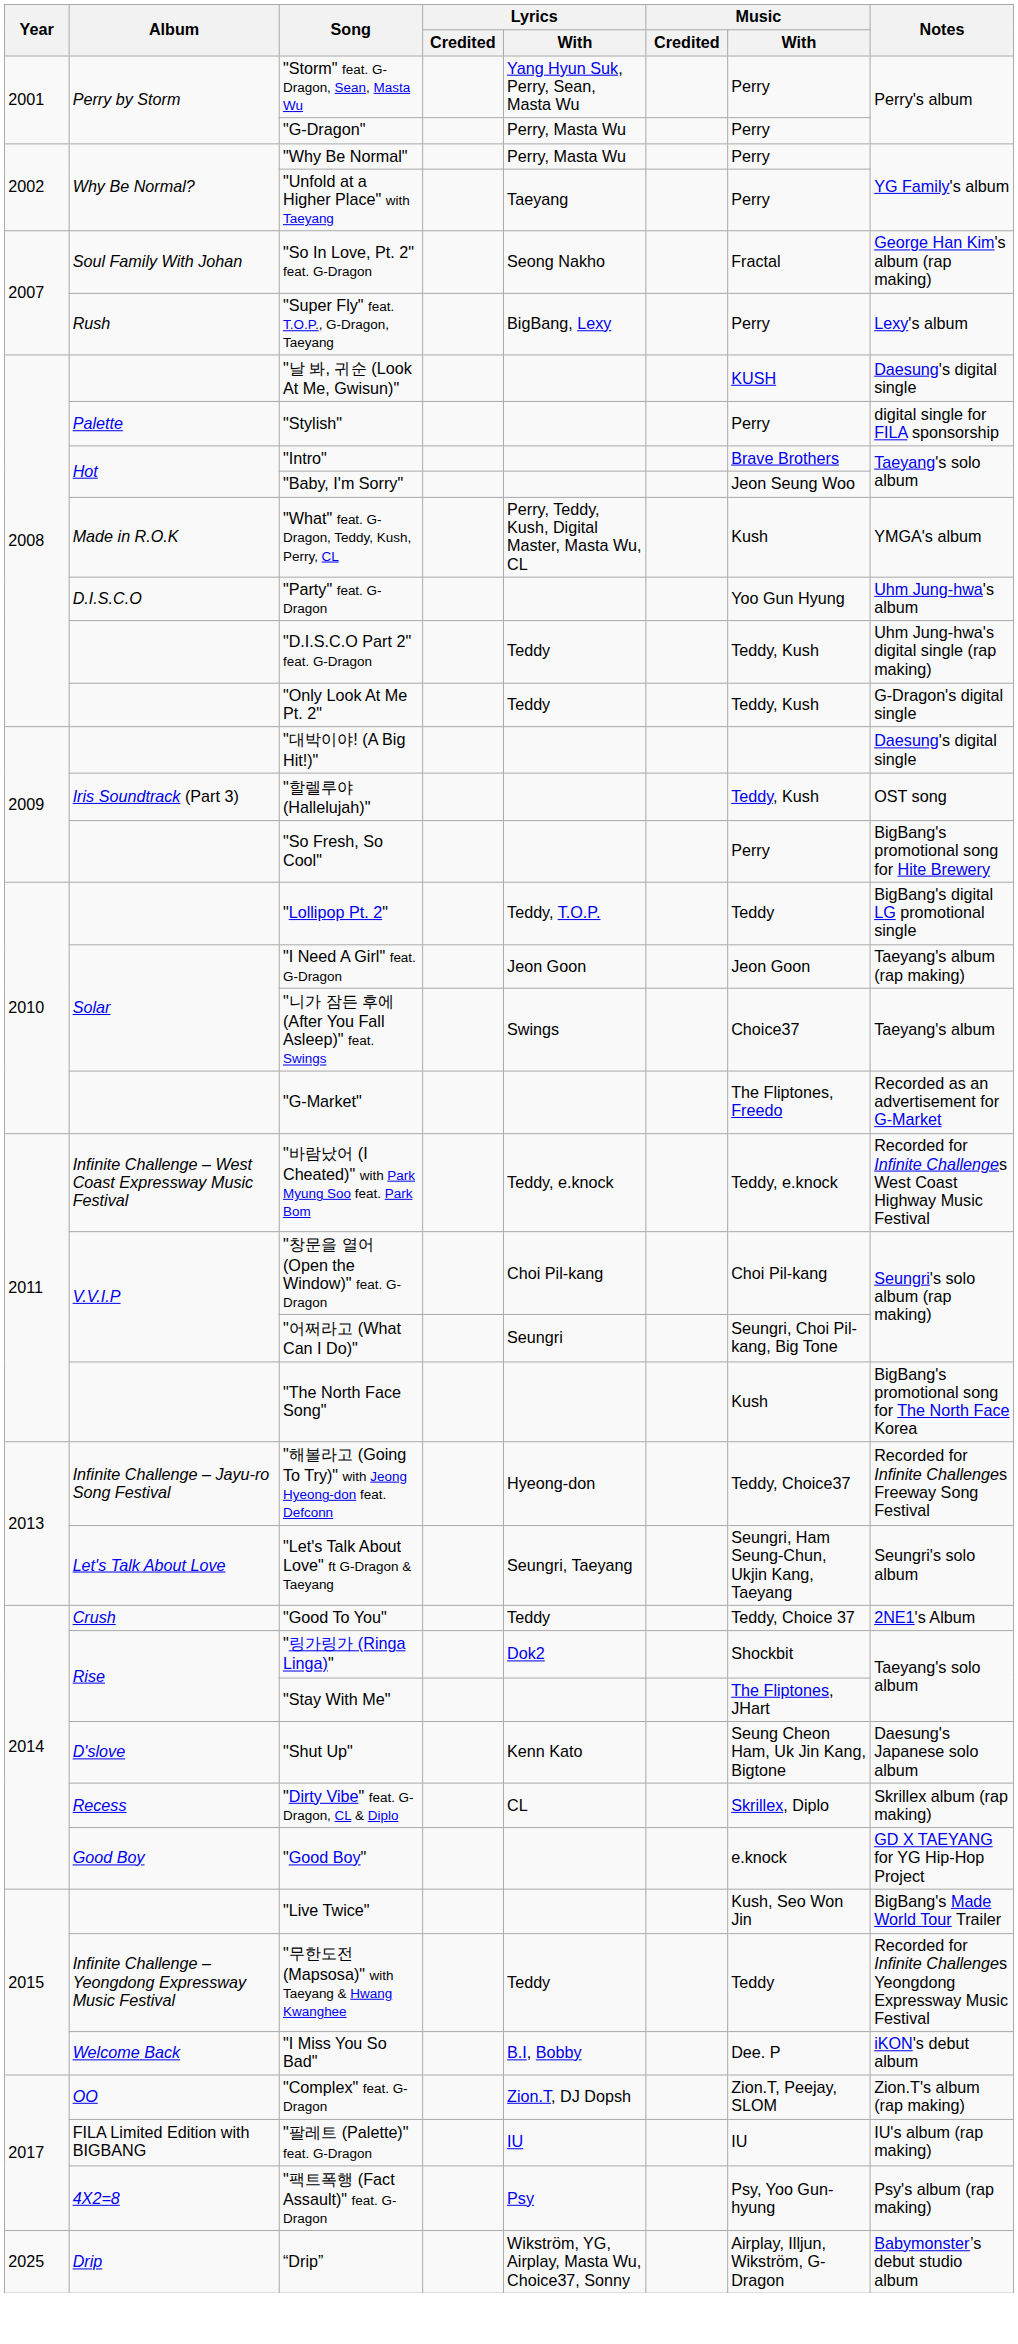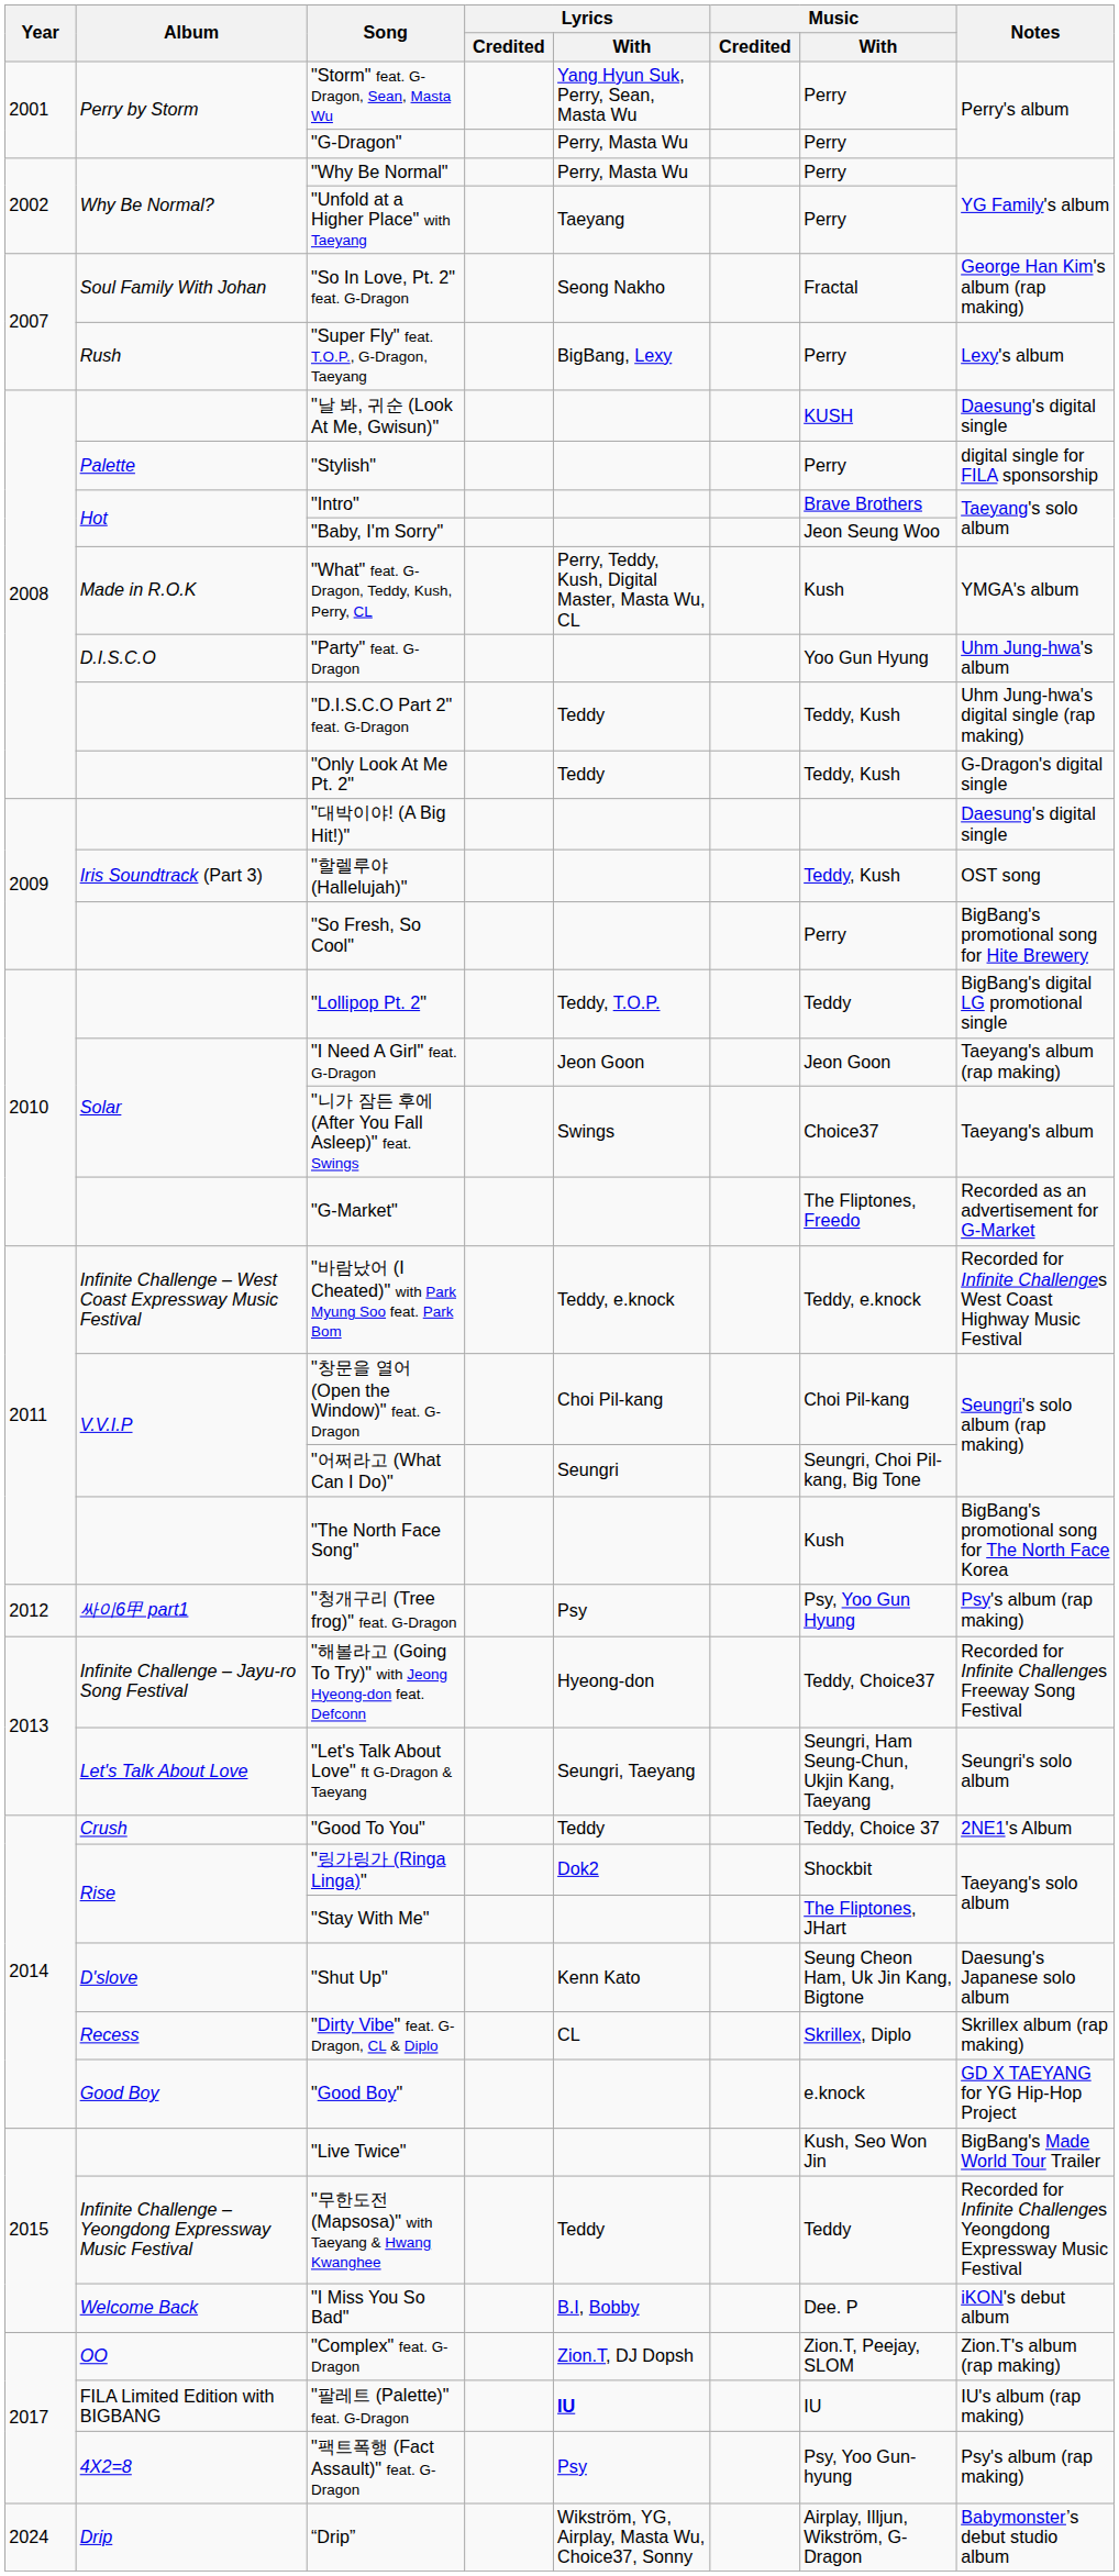+ row: 2012 | 싸이6甲 part1 | "청개구리 (Tree frog)" feat. G-Dragon | Psy | Psy, Yoo Gun Hyung | Psy's album (rap making)
"팔레트 (Palette)" feat. G-Dragon | Lyrics / With: normal -> bold
“Drip” | Year: 2025 -> 2024
